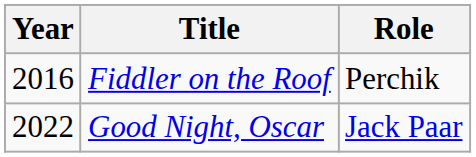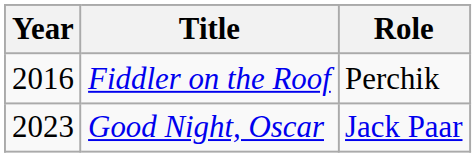Good Night, Oscar | Year: 2022 -> 2023
